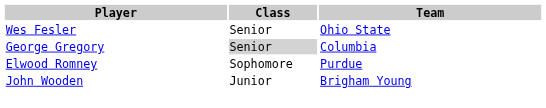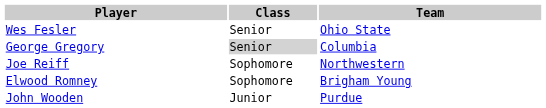+ row: Joe Reiff | Sophomore | Northwestern
Elwood Romney | Team: Purdue -> Brigham Young
John Wooden | Team: Brigham Young -> Purdue
